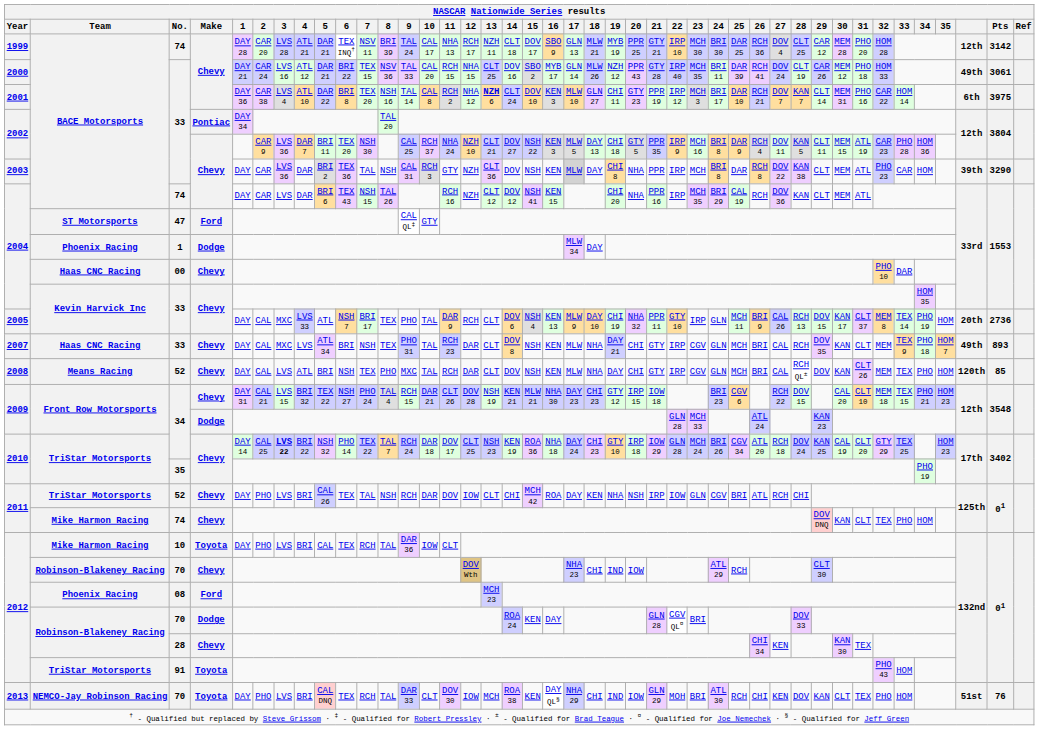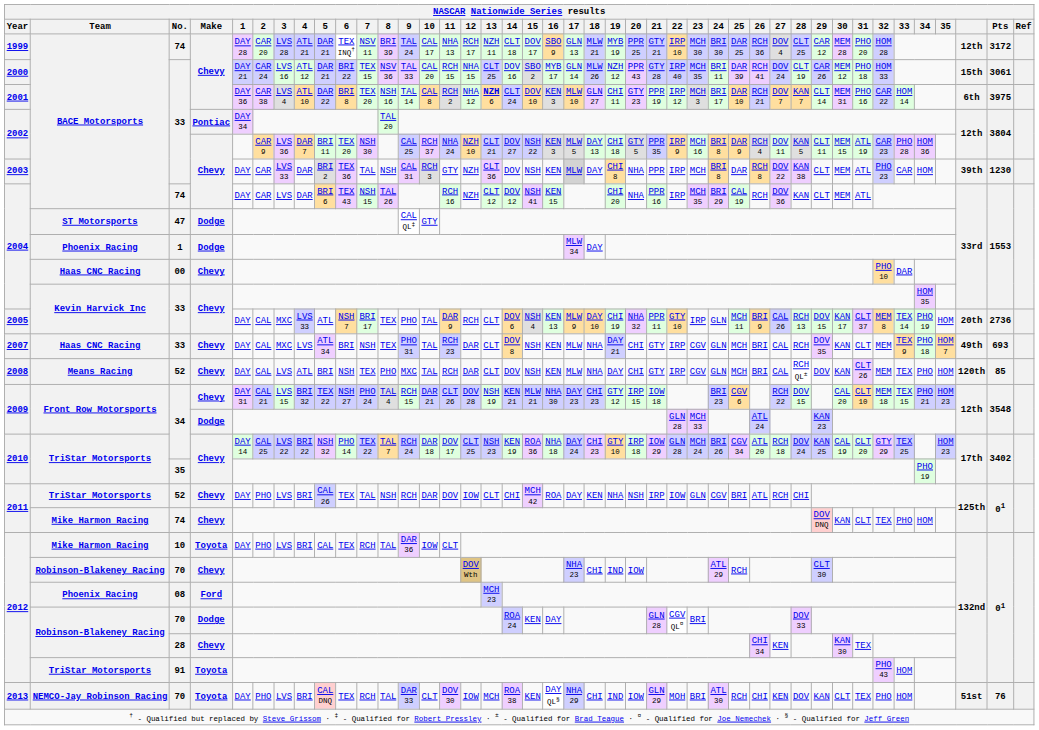1999 | Pts: 3142 -> 3172
2000 | column 40: 49th -> 15th
2003 | 3: LVS 36 -> LVS 33
2003 | Pts: 3290 -> 1230
2004 / 47 | Make: Ford -> Dodge
2007 | Pts: 893 -> 693
2010 / 34 | 3: bold -> normal
